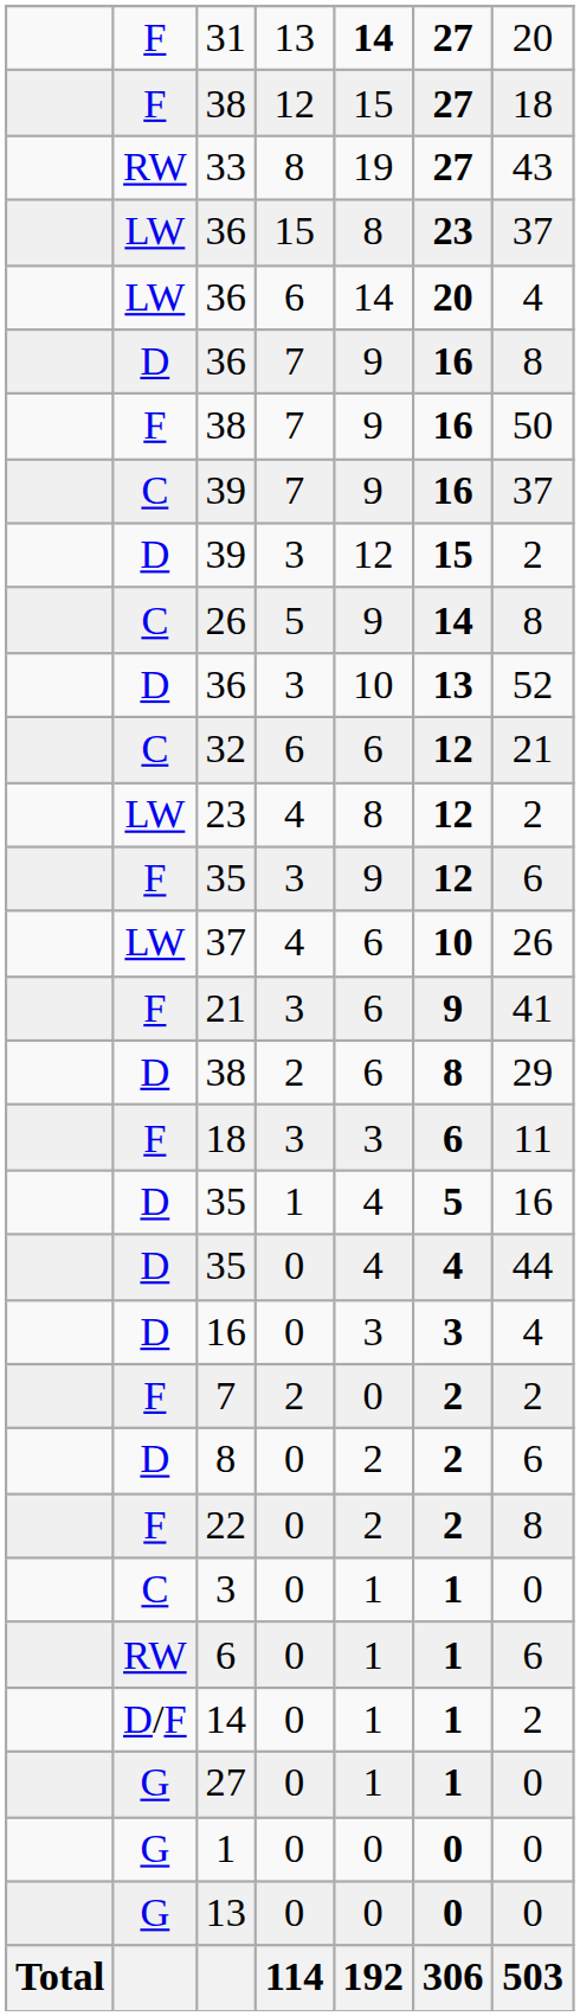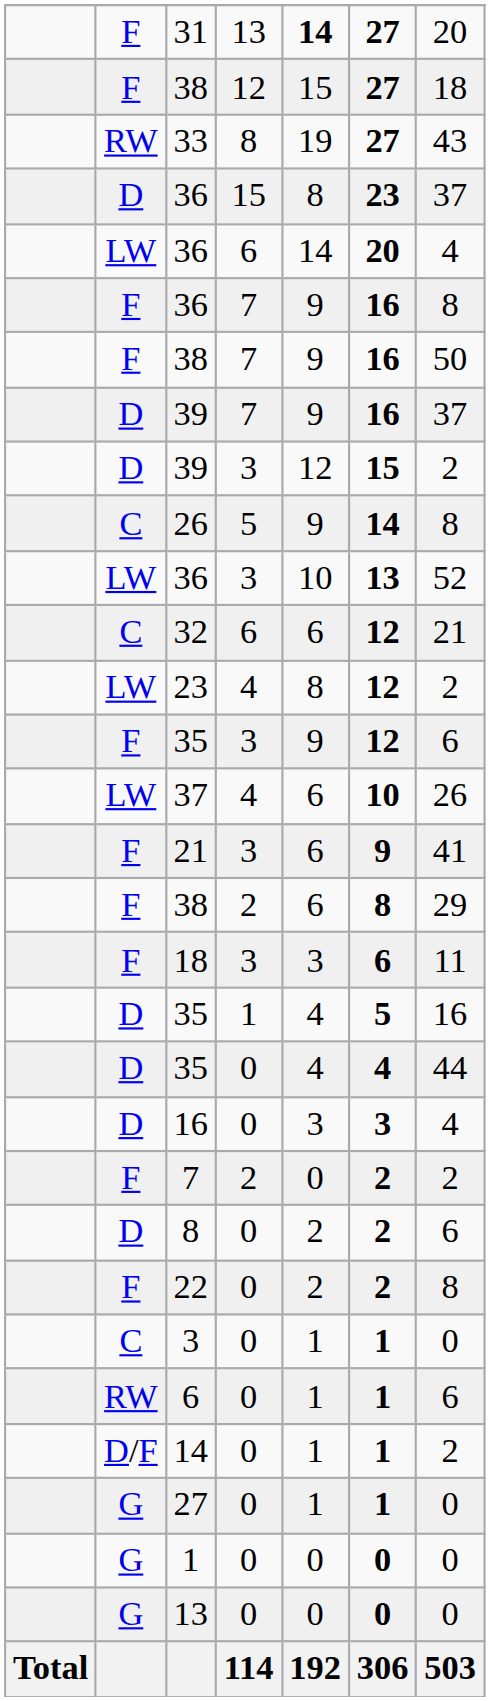36 / 15 | column 2: LW -> D
36 / 7 | column 2: D -> F
39 / 7 | column 2: C -> D
36 / 3 | column 2: D -> LW
38 / 2 | column 2: D -> F
